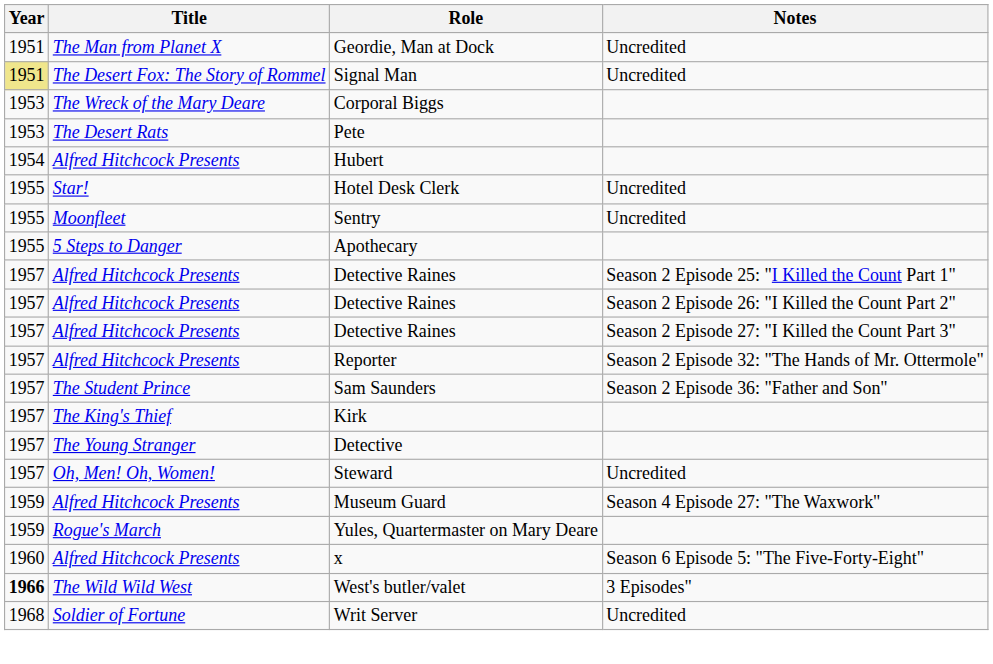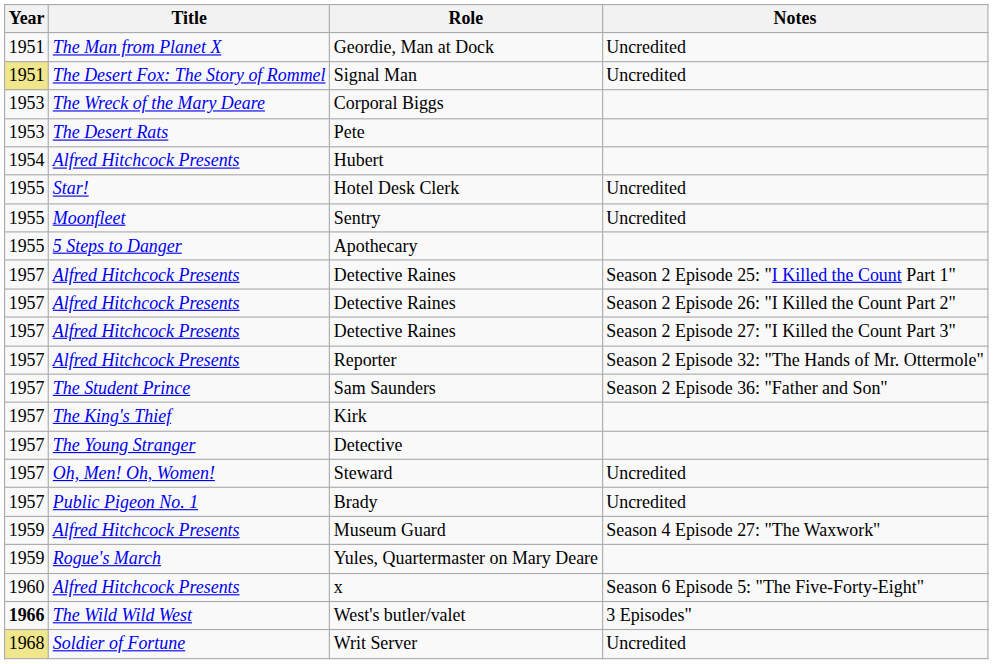+ row: 1957 | Public Pigeon No. 1 | Brady | Uncredited
Writ Server | Year: no background -> khaki background
